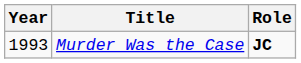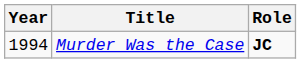Murder Was the Case | Year: 1993 -> 1994
